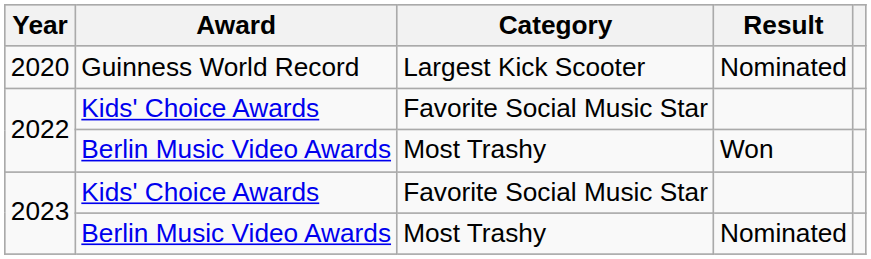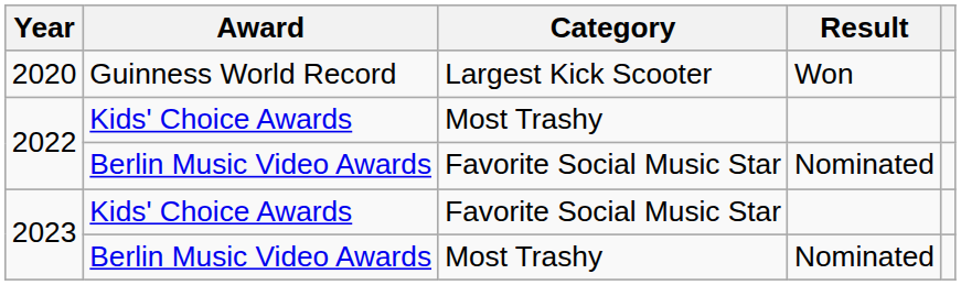2020 | Result: Nominated -> Won
2022 / Kids' Choice Awards | Category: Favorite Social Music Star -> Most Trashy
2022 / Berlin Music Video Awards | Category: Most Trashy -> Favorite Social Music Star
2022 / Berlin Music Video Awards | Result: Won -> Nominated
